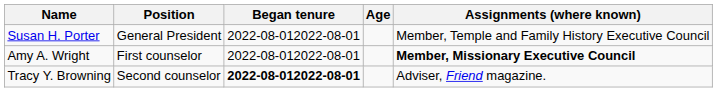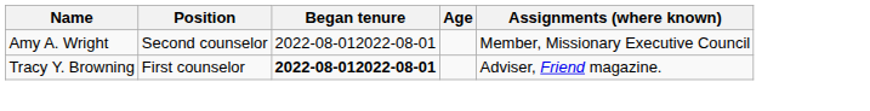- row: Susan H. Porter | General President | 2022-08-012022-08-01 | Member, Temple and Family History Executive Council
Amy A. Wright | Position: First counselor -> Second counselor
Amy A. Wright | Assignments (where known): bold -> normal
Tracy Y. Browning | Position: Second counselor -> First counselor
